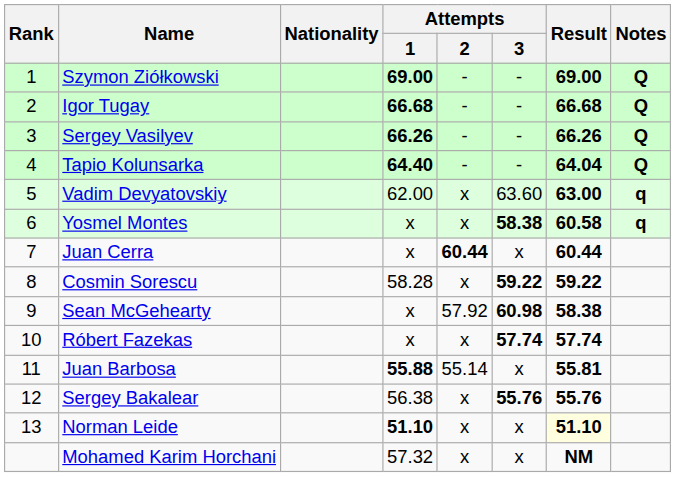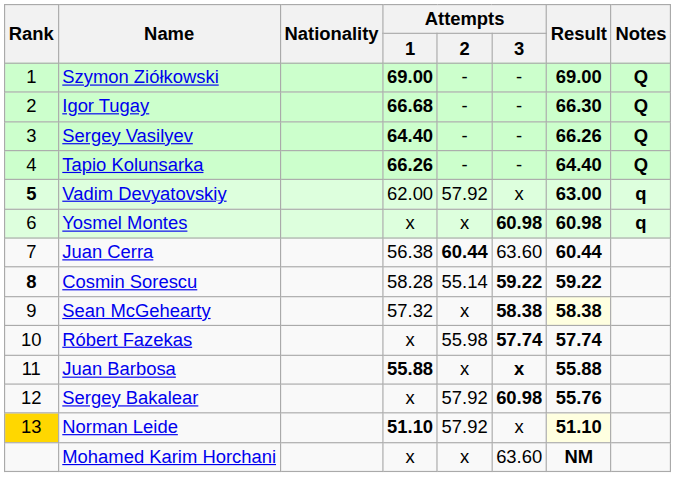Igor Tugay | Result: 66.68 -> 66.30
Sergey Vasilyev | Attempts / 1: 66.26 -> 64.40
Tapio Kolunsarka | Attempts / 1: 64.40 -> 66.26
Tapio Kolunsarka | Result: 64.04 -> 64.40
Vadim Devyatovskiy | Rank: normal -> bold
Vadim Devyatovskiy | Attempts / 2: x -> 57.92
Vadim Devyatovskiy | Attempts / 3: 63.60 -> x
Yosmel Montes | Attempts / 3: 58.38 -> 60.98
Yosmel Montes | Result: 60.58 -> 60.98
Juan Cerra | Attempts / 1: x -> 56.38
Juan Cerra | Attempts / 3: x -> 63.60
Cosmin Sorescu | Rank: normal -> bold
Cosmin Sorescu | Attempts / 2: x -> 55.14
Sean McGehearty | Attempts / 1: x -> 57.32
Sean McGehearty | Attempts / 2: 57.92 -> x
Sean McGehearty | Attempts / 3: 60.98 -> 58.38
Sean McGehearty | Result: no background -> lightyellow background
Róbert Fazekas | Attempts / 2: x -> 55.98
Juan Barbosa | Attempts / 2: 55.14 -> x
Juan Barbosa | Attempts / 3: normal -> bold
Juan Barbosa | Result: 55.81 -> 55.88
Sergey Bakalear | Attempts / 1: 56.38 -> x
Sergey Bakalear | Attempts / 2: x -> 57.92
Sergey Bakalear | Attempts / 3: 55.76 -> 60.98
Norman Leide | Rank: no background -> gold background
Norman Leide | Attempts / 2: x -> 57.92
Mohamed Karim Horchani | Attempts / 1: 57.32 -> x
Mohamed Karim Horchani | Attempts / 3: x -> 63.60
